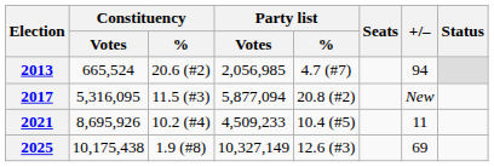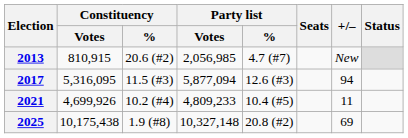2013 | Constituency / Votes: 665,524 -> 810,915
2013 | +/–: 94 -> New
2017 | Party list / %: 20.8 (#2) -> 12.6 (#3)
2017 | +/–: New -> 94
2021 | Constituency / Votes: 8,695,926 -> 4,699,926
2021 | Party list / Votes: 4,509,233 -> 4,809,233
2025 | Party list / Votes: 10,327,149 -> 10,327,148
2025 | Party list / %: 12.6 (#3) -> 20.8 (#2)
